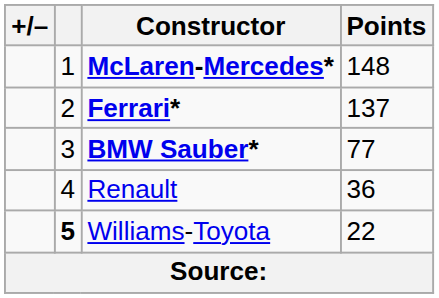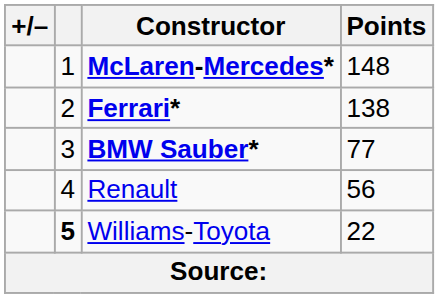Ferrari* | Points: 137 -> 138
Renault | Points: 36 -> 56
